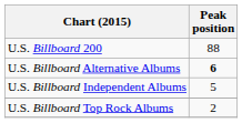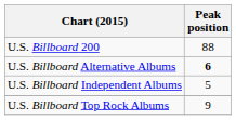U.S. Billboard Top Rock Albums | Peak position: 2 -> 9
